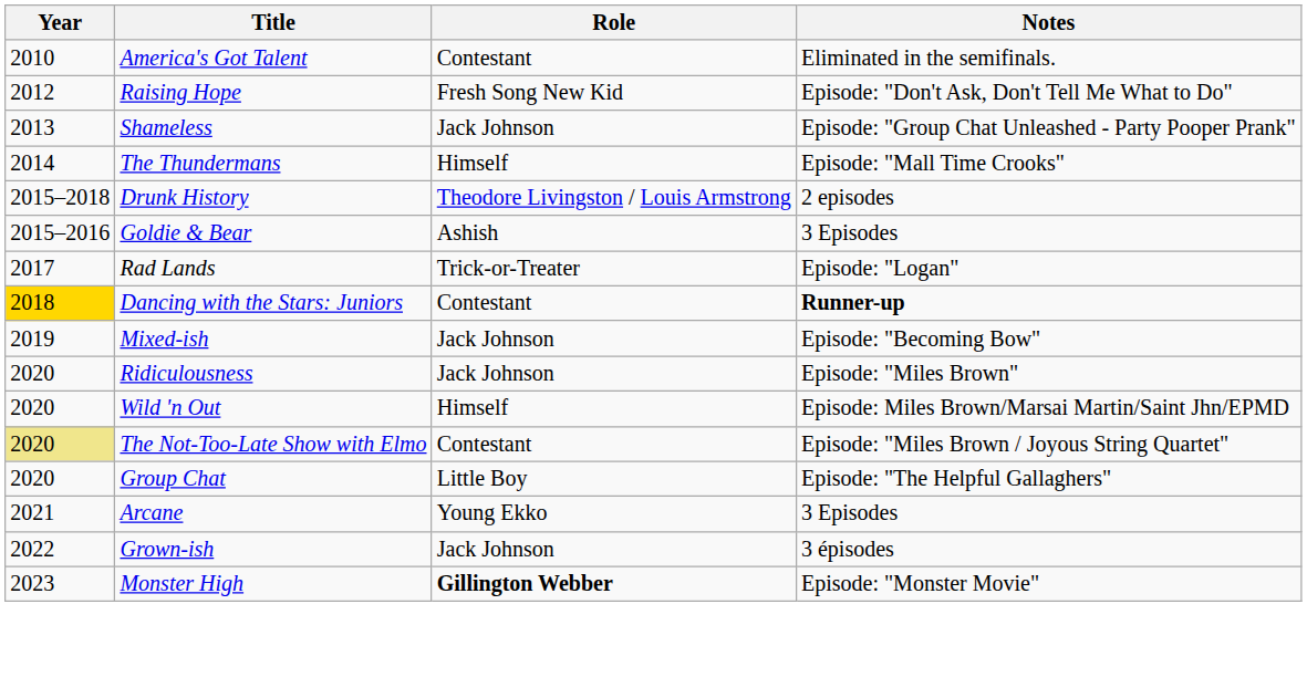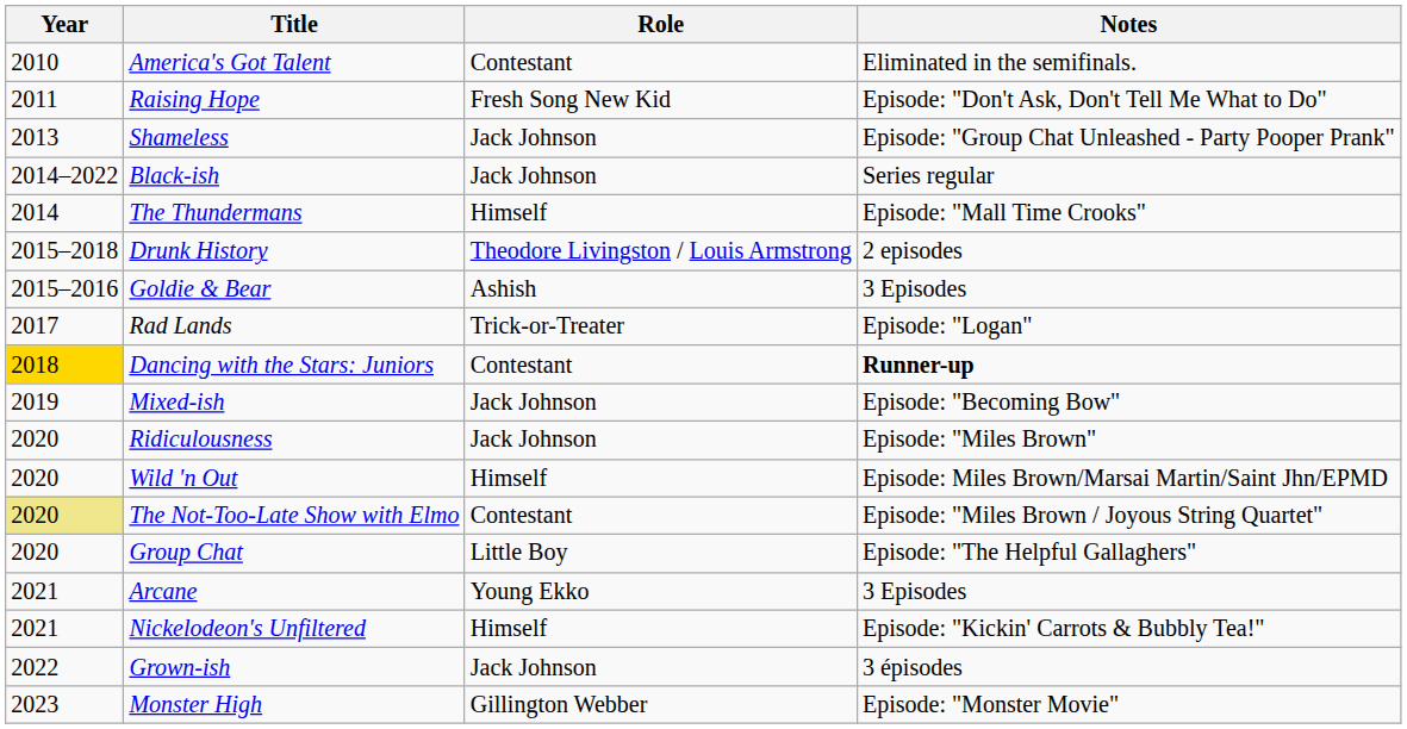Raising Hope | Year: 2012 -> 2011
+ row: 2014–2022 | Black-ish | Jack Johnson | Series regular
+ row: 2021 | Nickelodeon's Unfiltered | Himself | Episode: "Kickin' Carrots & Bubbly Tea!"
Monster High | Role: bold -> normal
